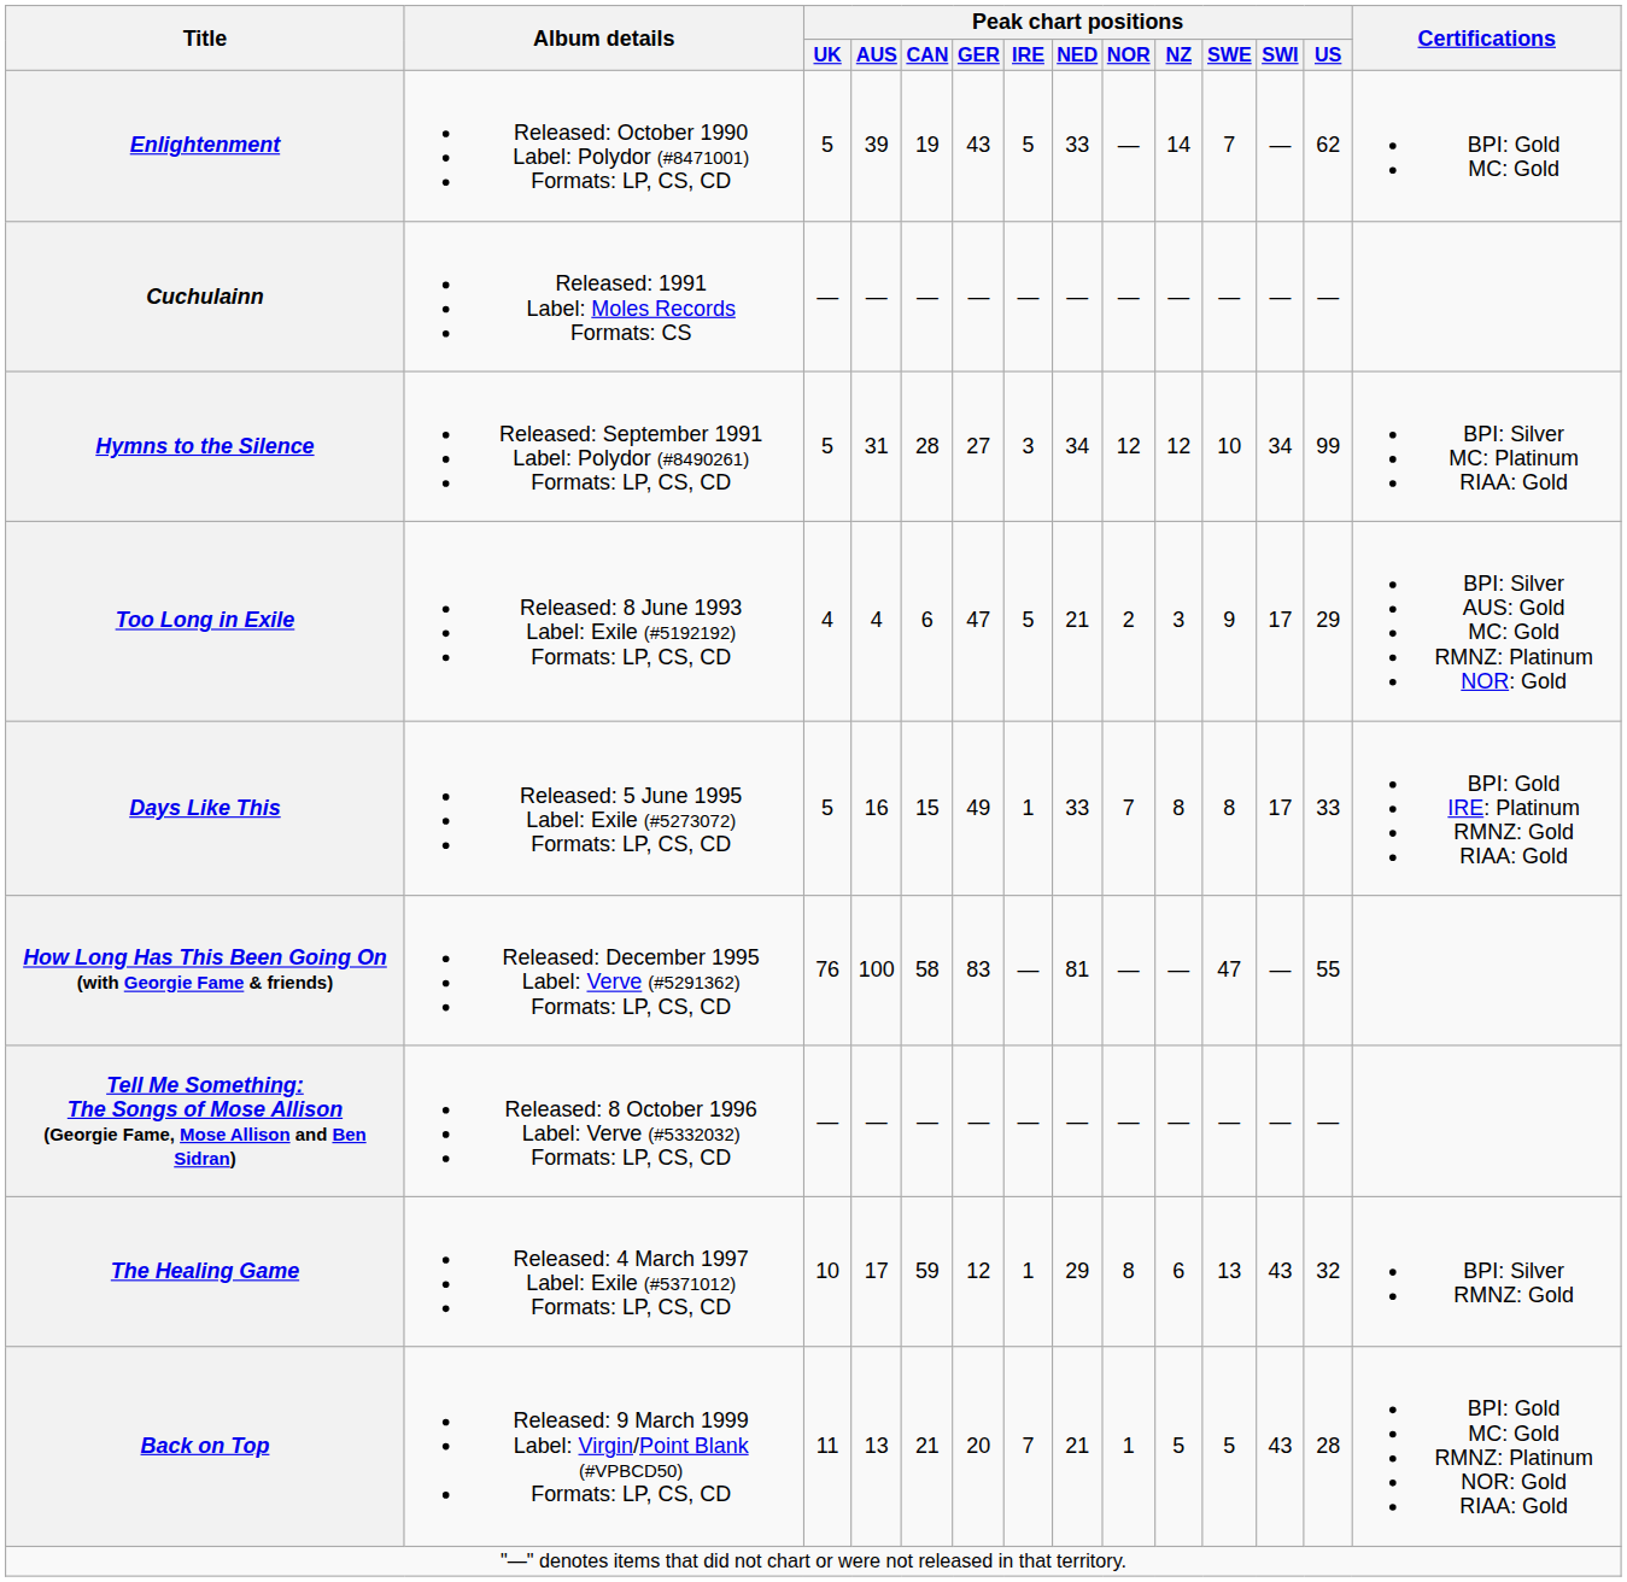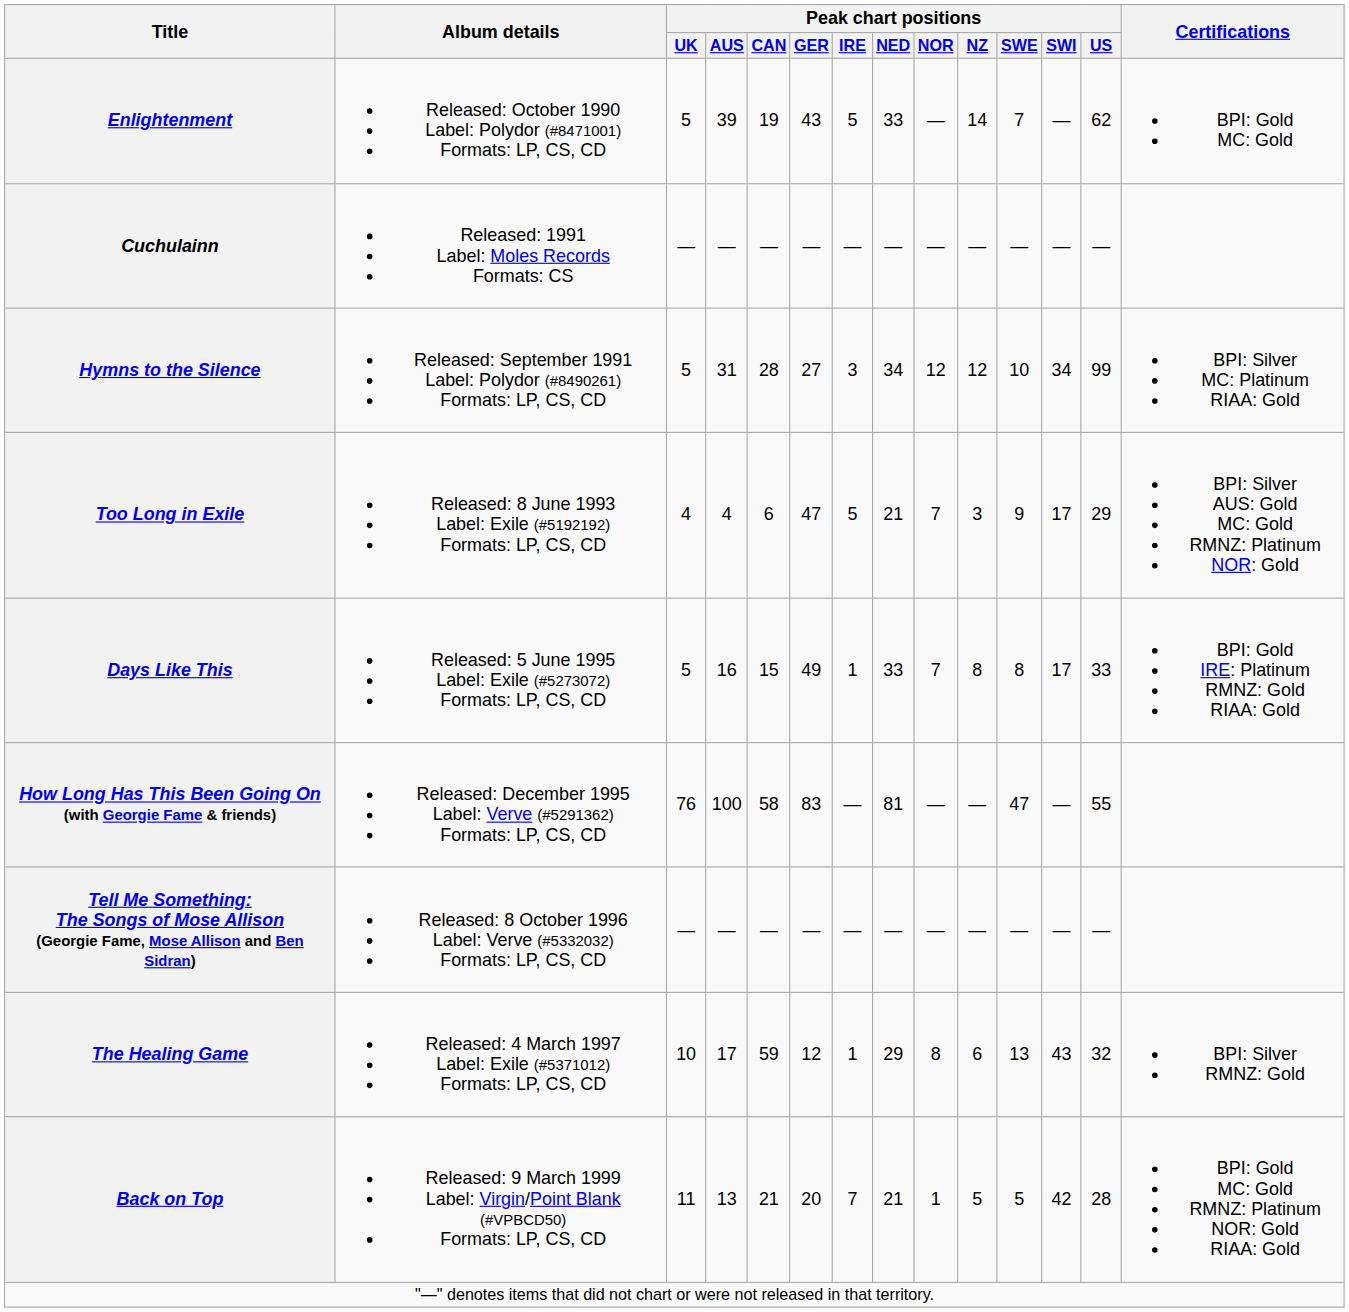Too Long in Exile | Peak chart positions / NOR: 2 -> 7
Back on Top | Peak chart positions / SWI: 43 -> 42
